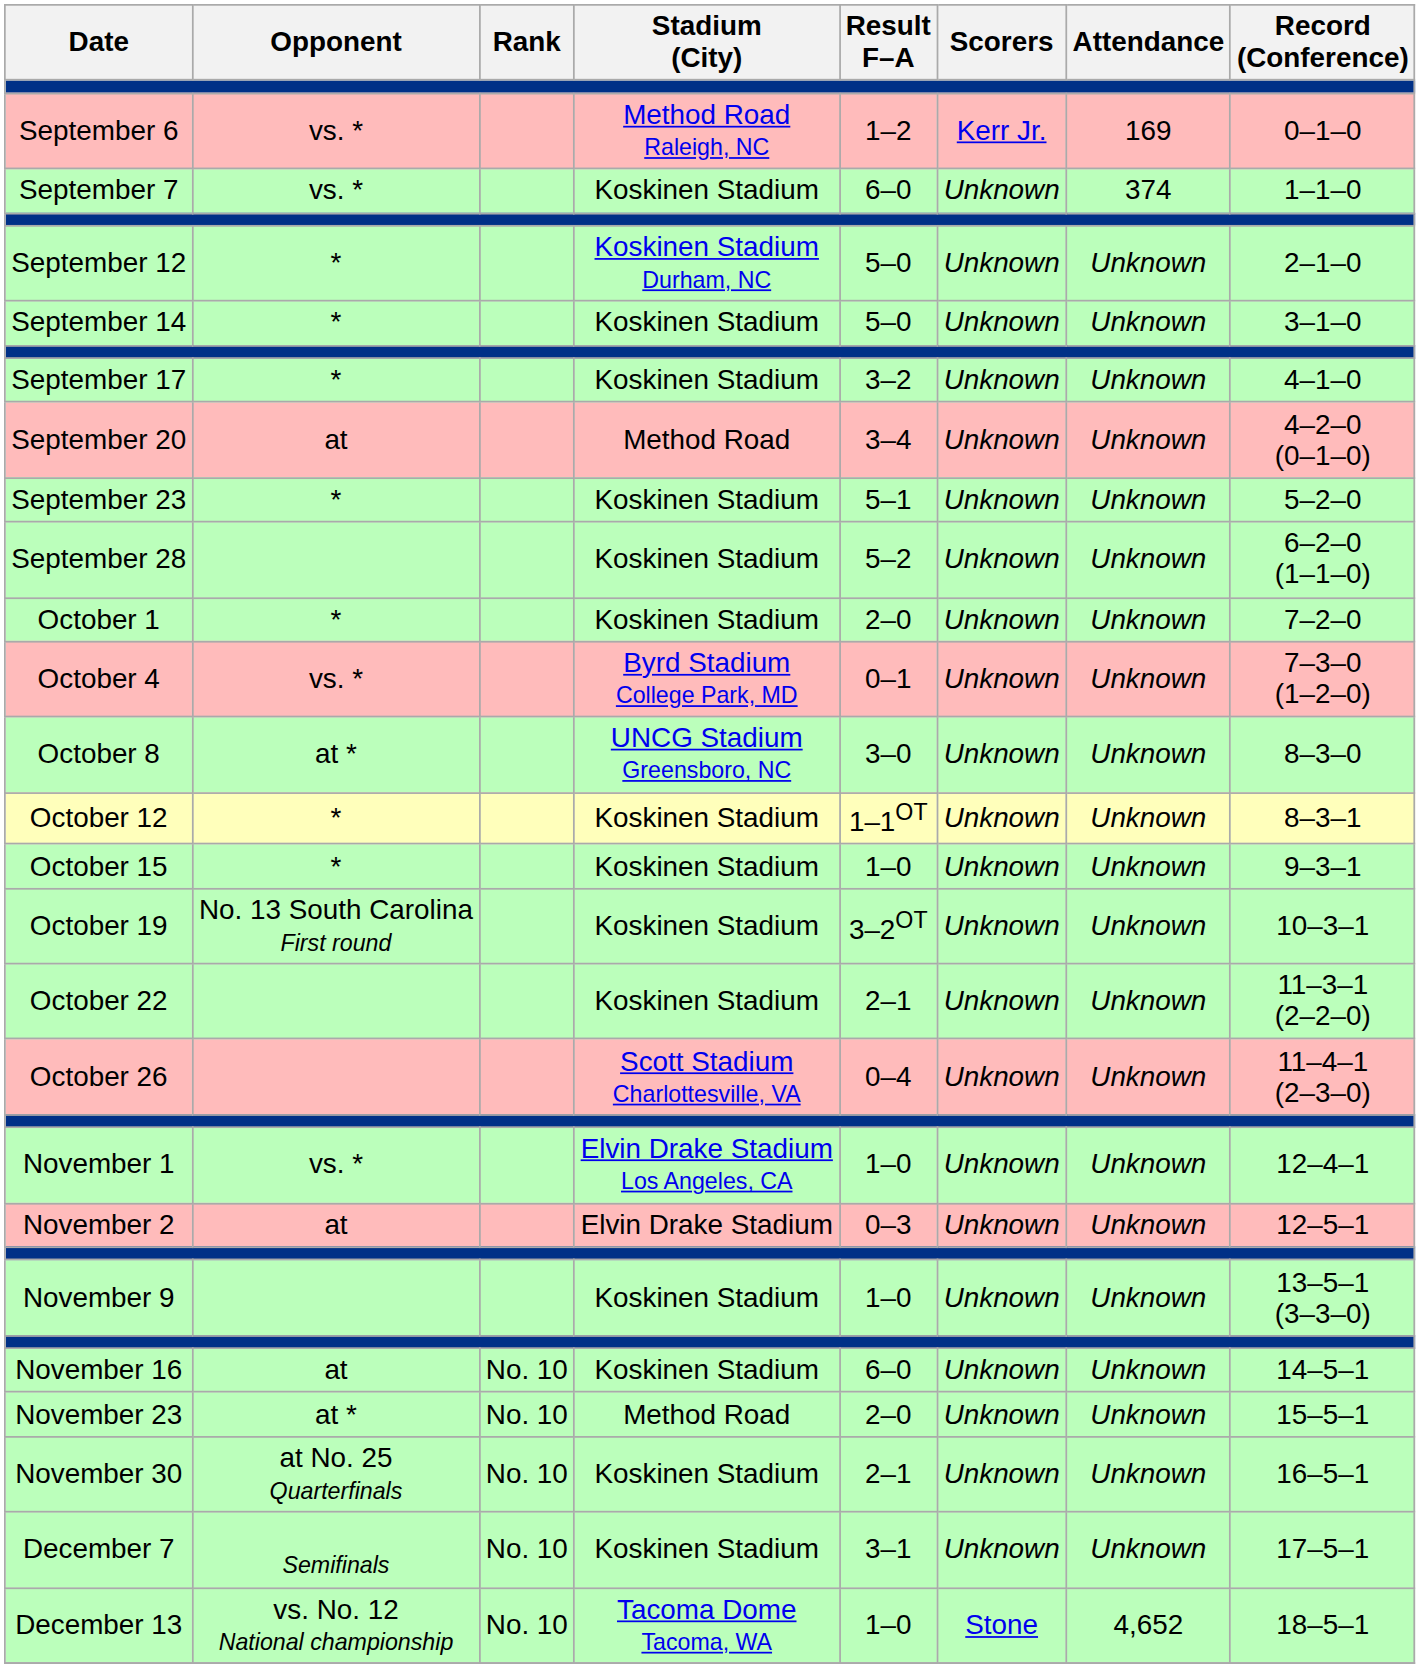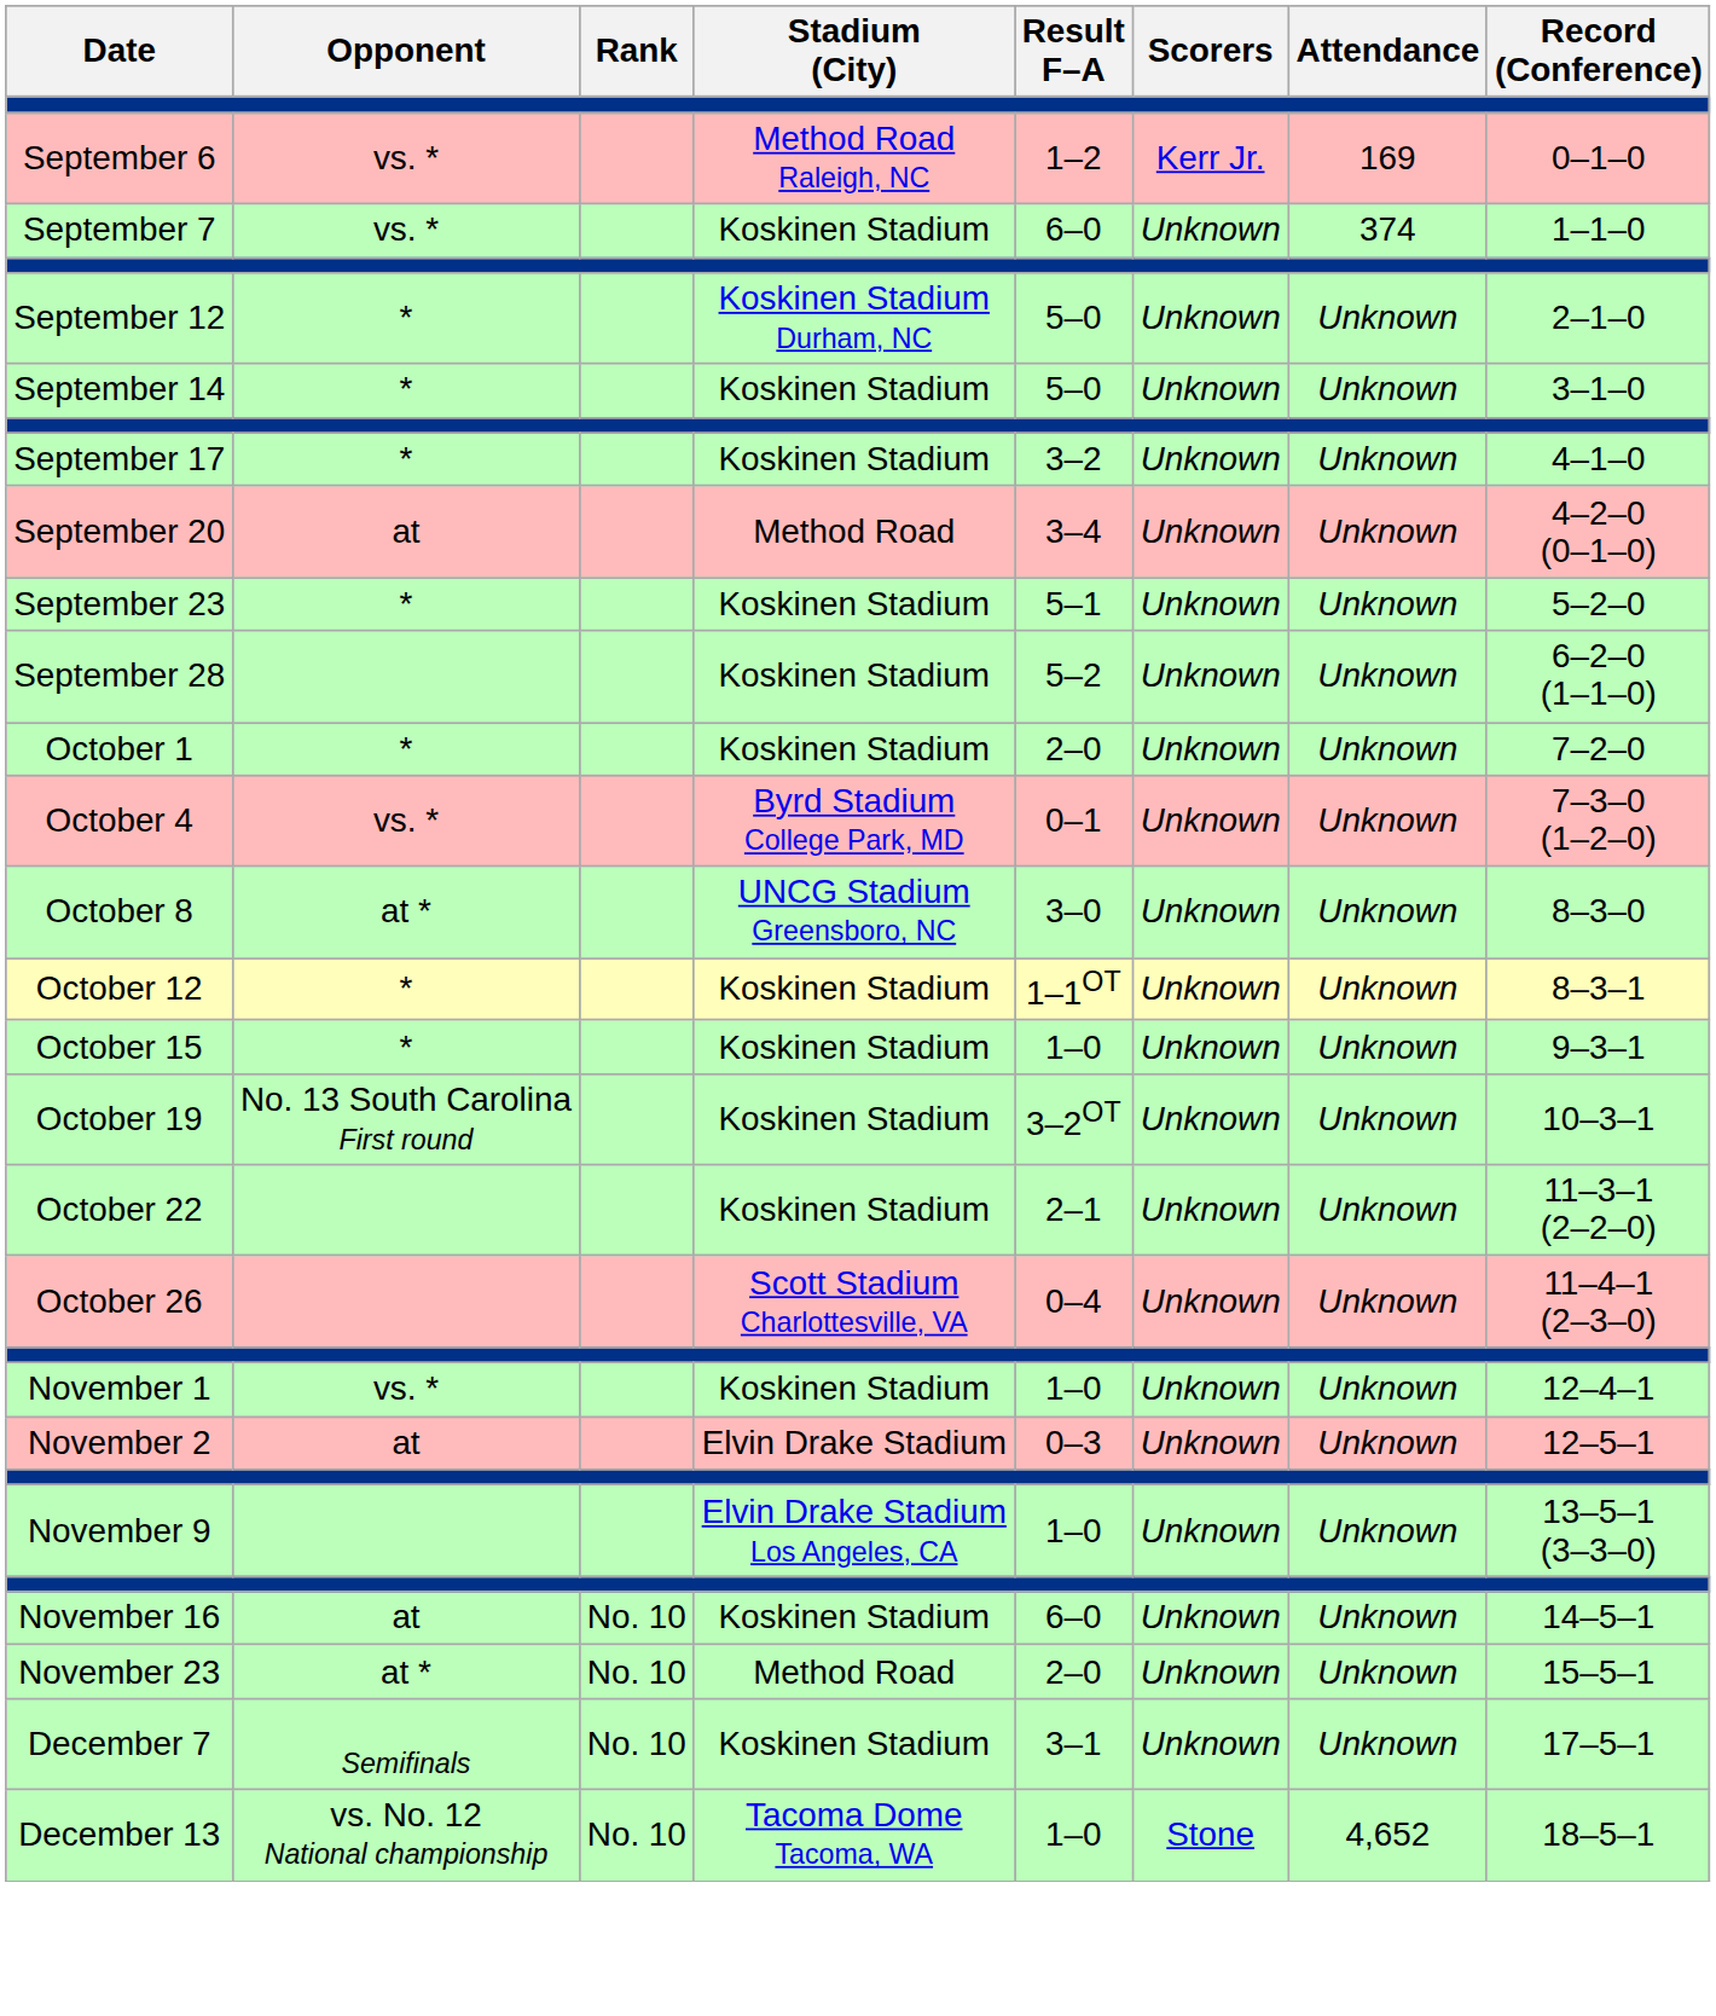November 1 | Stadium (City): Elvin Drake Stadium Los Angeles, CA -> Koskinen Stadium
November 9 | Stadium (City): Koskinen Stadium -> Elvin Drake Stadium Los Angeles, CA
- row: November 30 | at No. 25 Quarterfinals | No. 10 | Koskinen Stadium | 2–1 | Unknown | Unknown | 16–5–1
